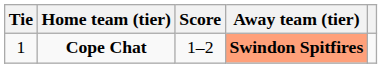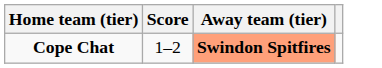- column: Tie | 1
